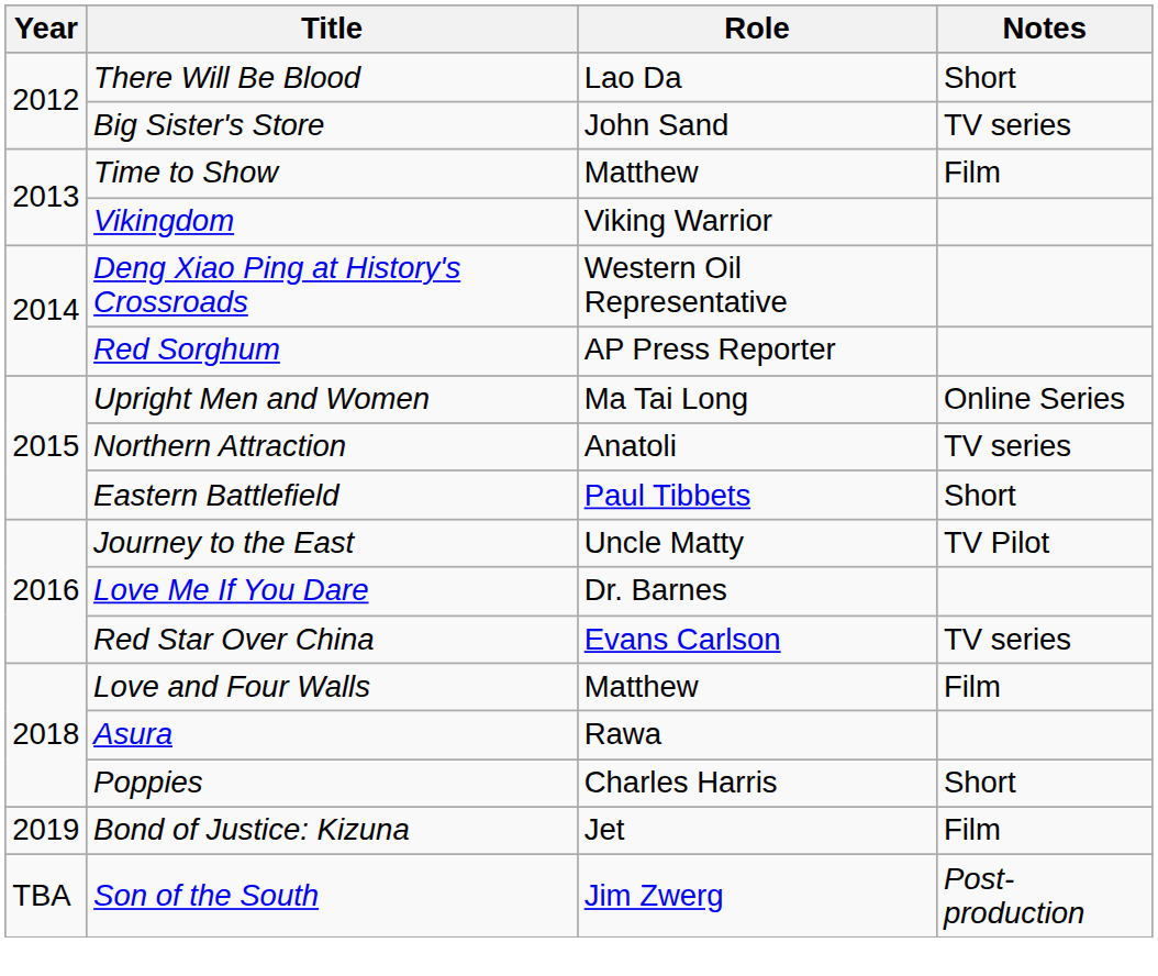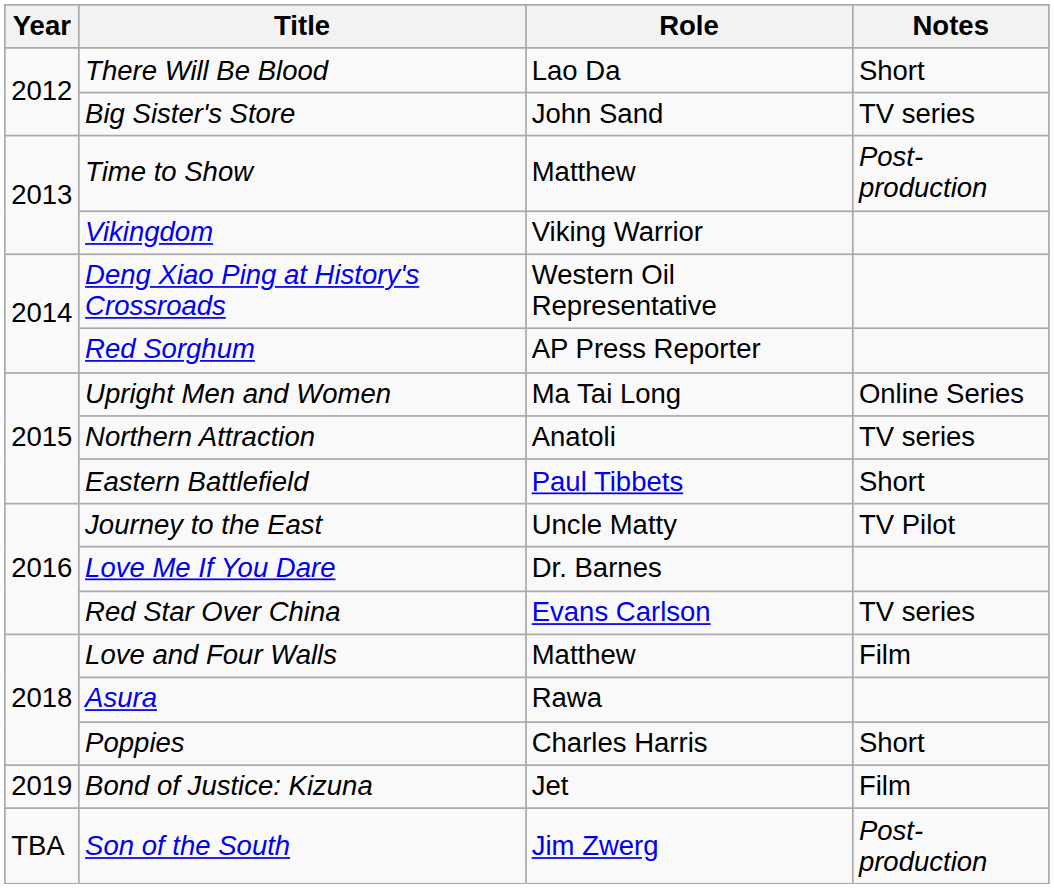Time to Show | Notes: Film -> Post-production
